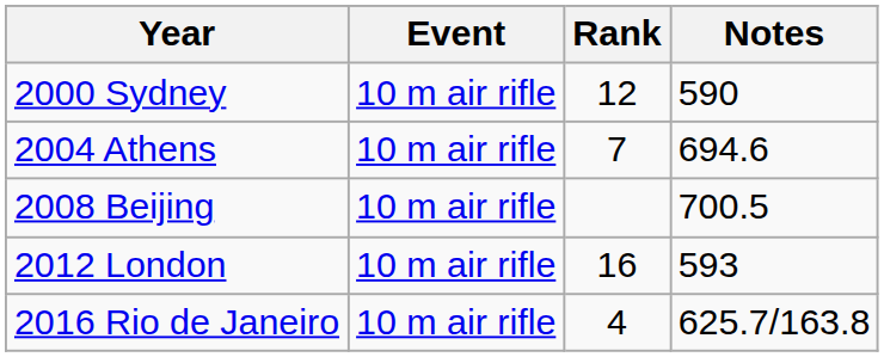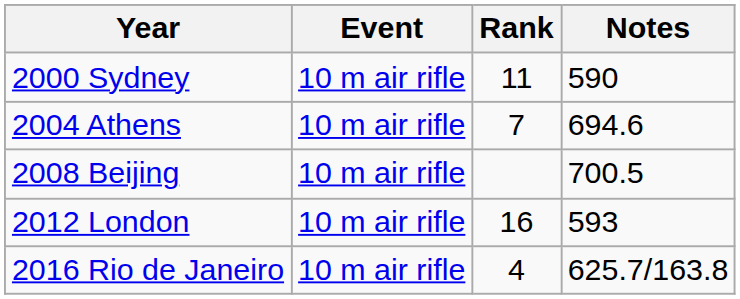2000 Sydney | Rank: 12 -> 11
